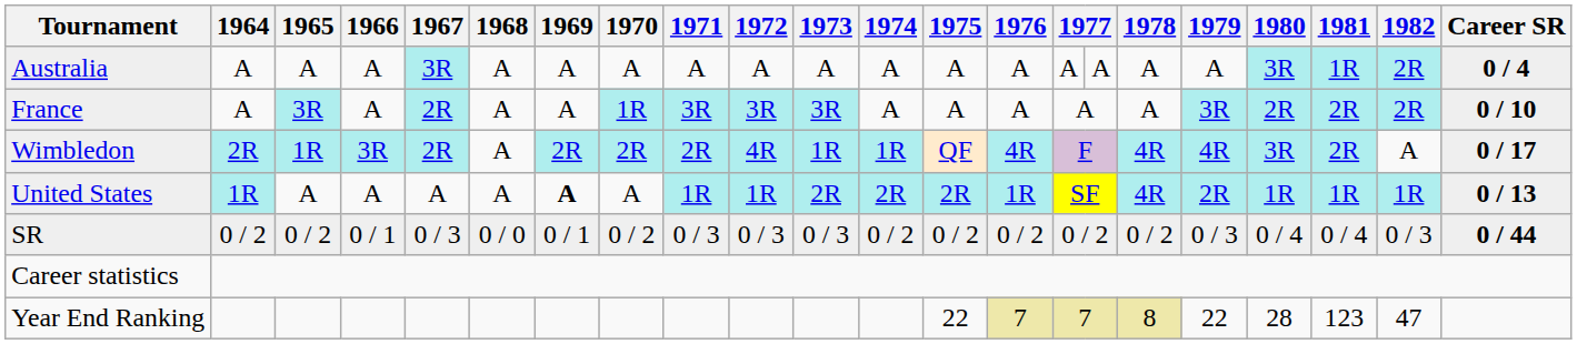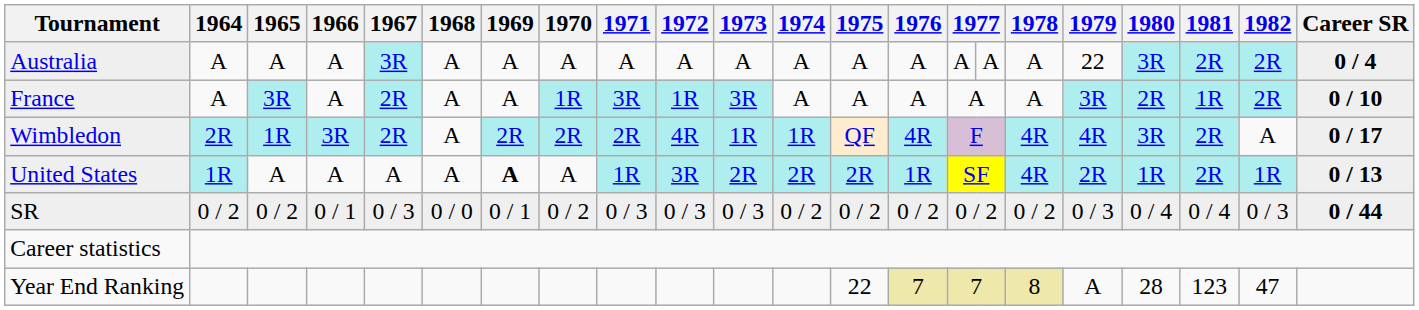Australia | 1979: A -> 22
Australia | 1981: 1R -> 2R
France | 1972: 3R -> 1R
France | 1981: 2R -> 1R
United States | 1972: 1R -> 3R
United States | 1981: 1R -> 2R
Year End Ranking | 1979: 22 -> A
